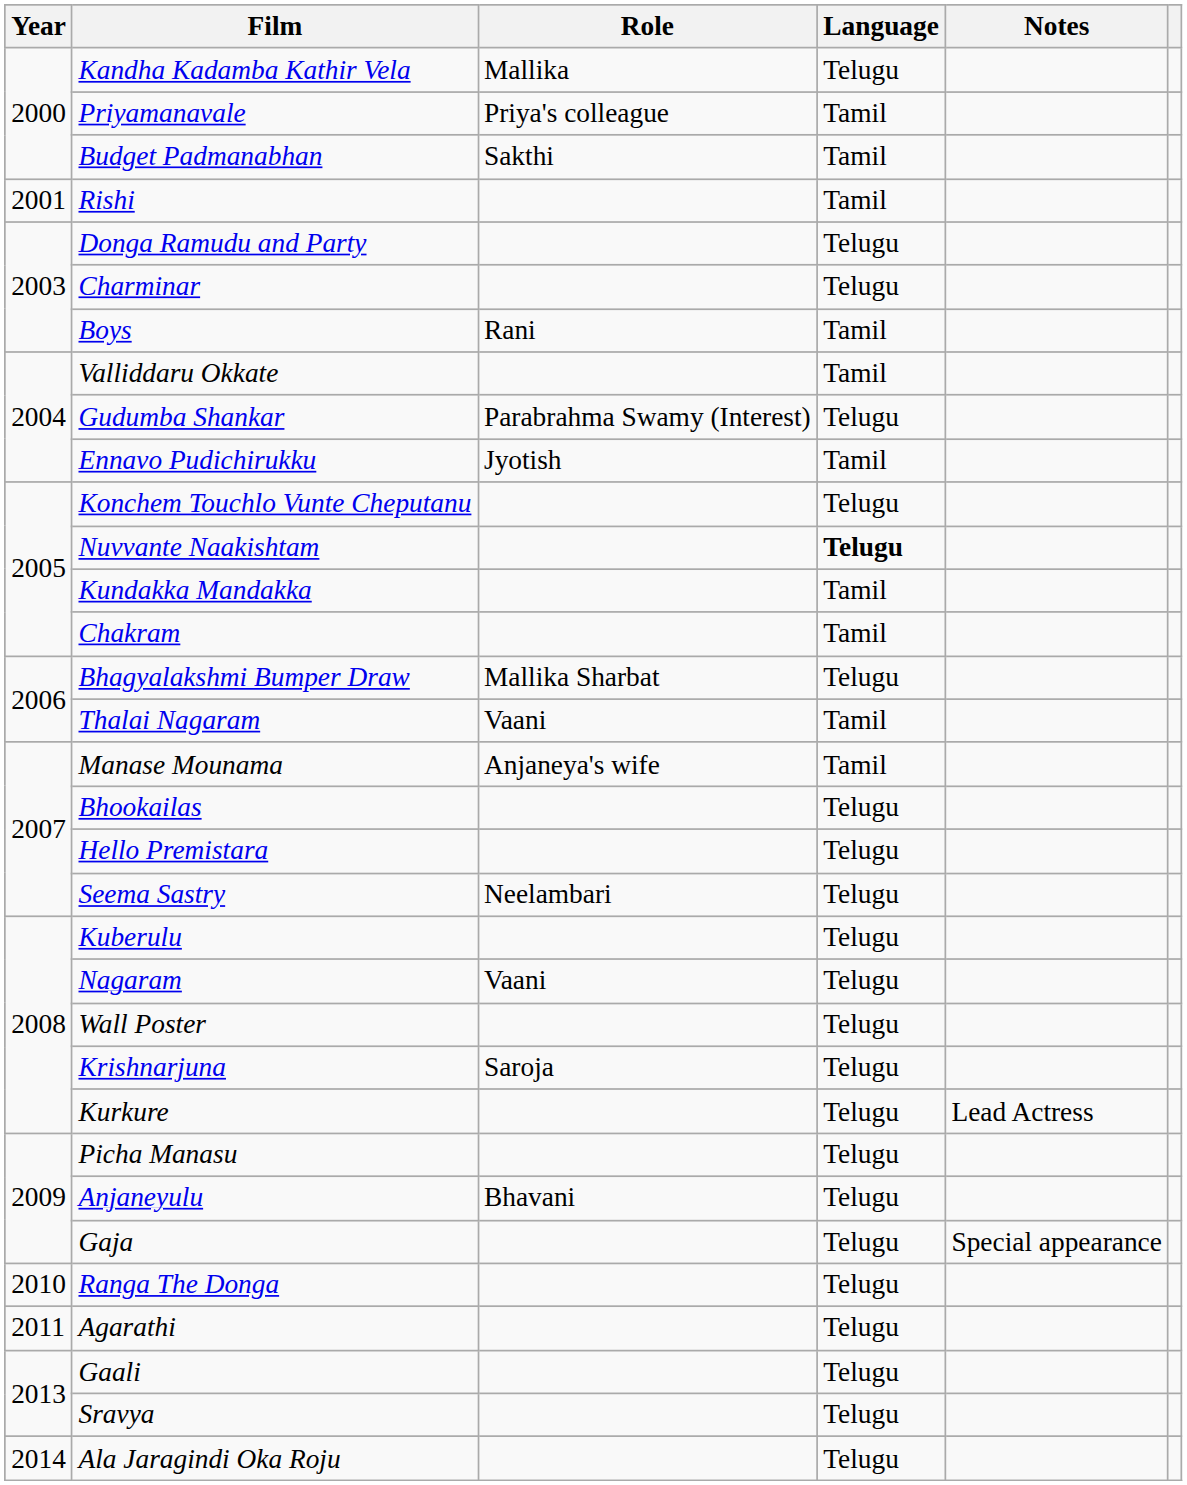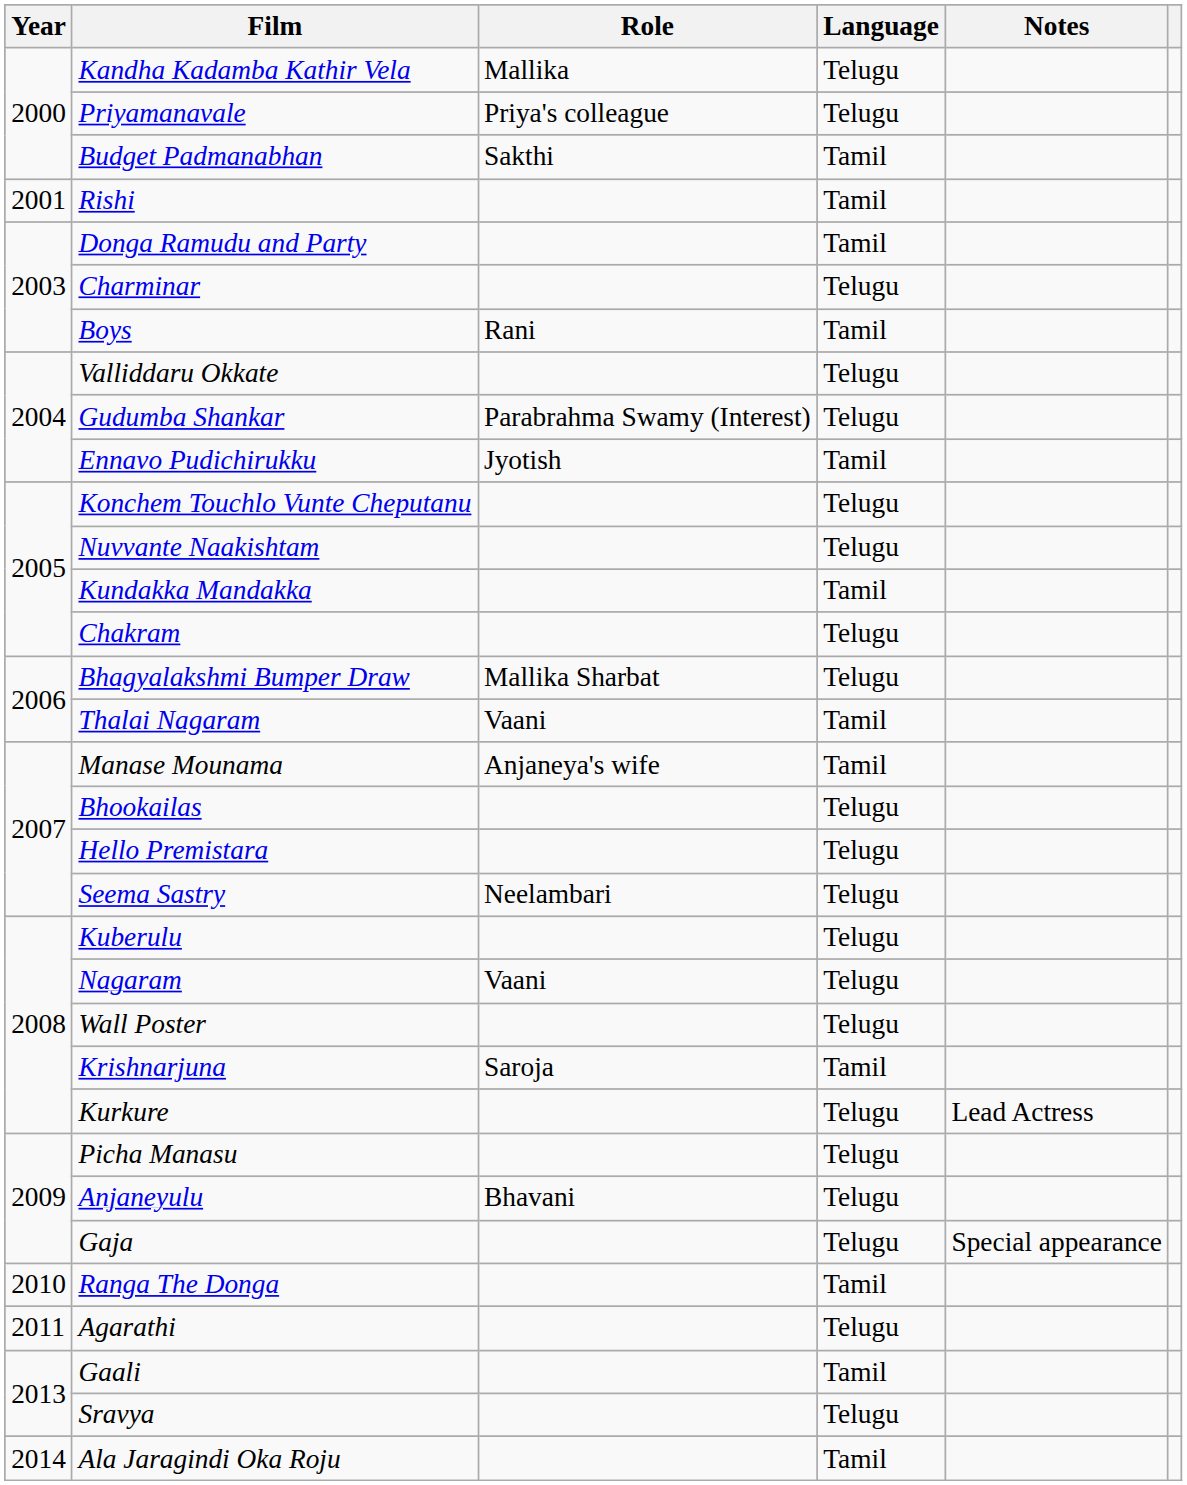Priyamanavale | Language: Tamil -> Telugu
Donga Ramudu and Party | Language: Telugu -> Tamil
Valliddaru Okkate | Language: Tamil -> Telugu
Nuvvante Naakishtam | Language: bold -> normal
Chakram | Language: Tamil -> Telugu
Krishnarjuna | Language: Telugu -> Tamil
Ranga The Donga | Language: Telugu -> Tamil
Gaali | Language: Telugu -> Tamil
Ala Jaragindi Oka Roju | Language: Telugu -> Tamil
